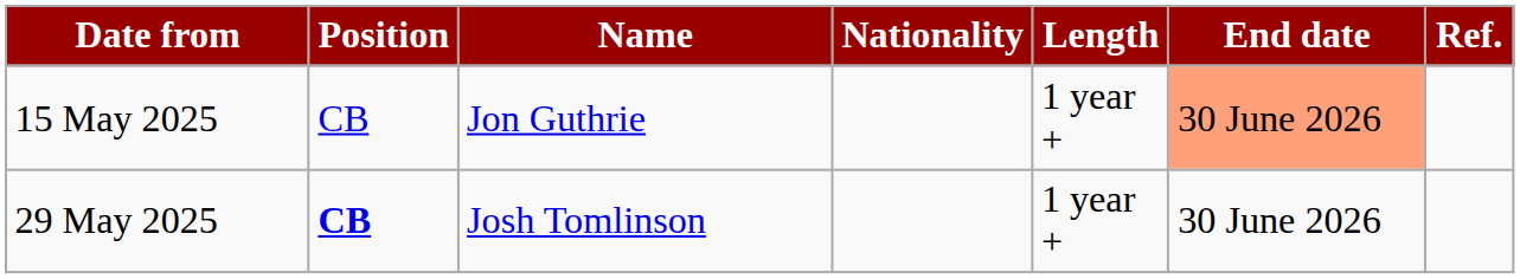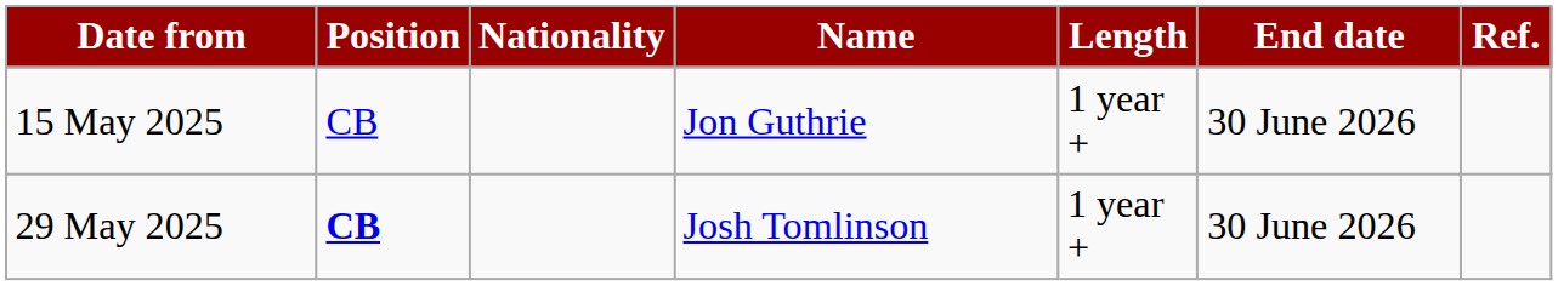columns swapped: Nationality <-> Name
15 May 2025 | End date: lightsalmon background -> no background
